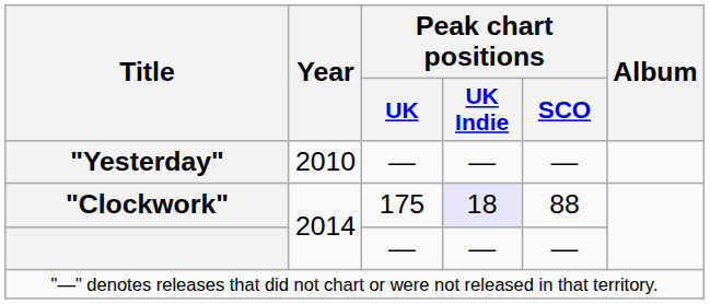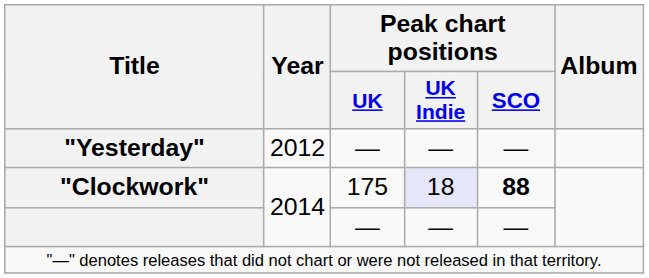"Yesterday" | Year: 2010 -> 2012
"Clockwork" | Peak chart positions / SCO: normal -> bold
